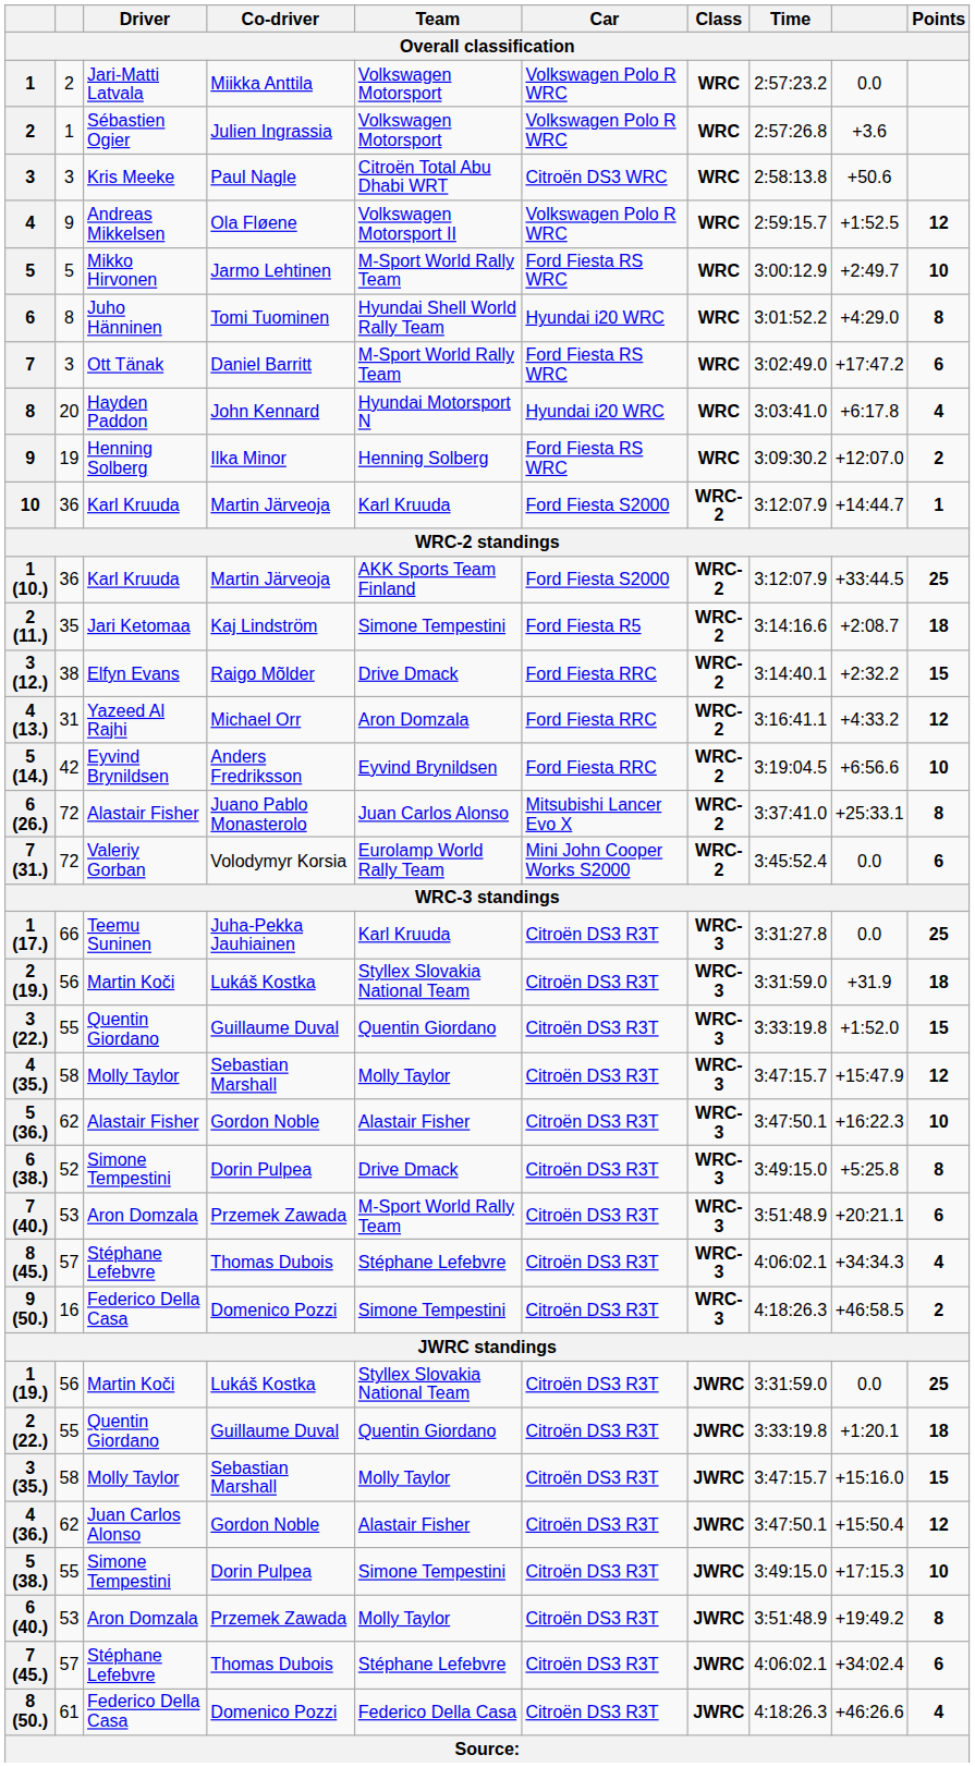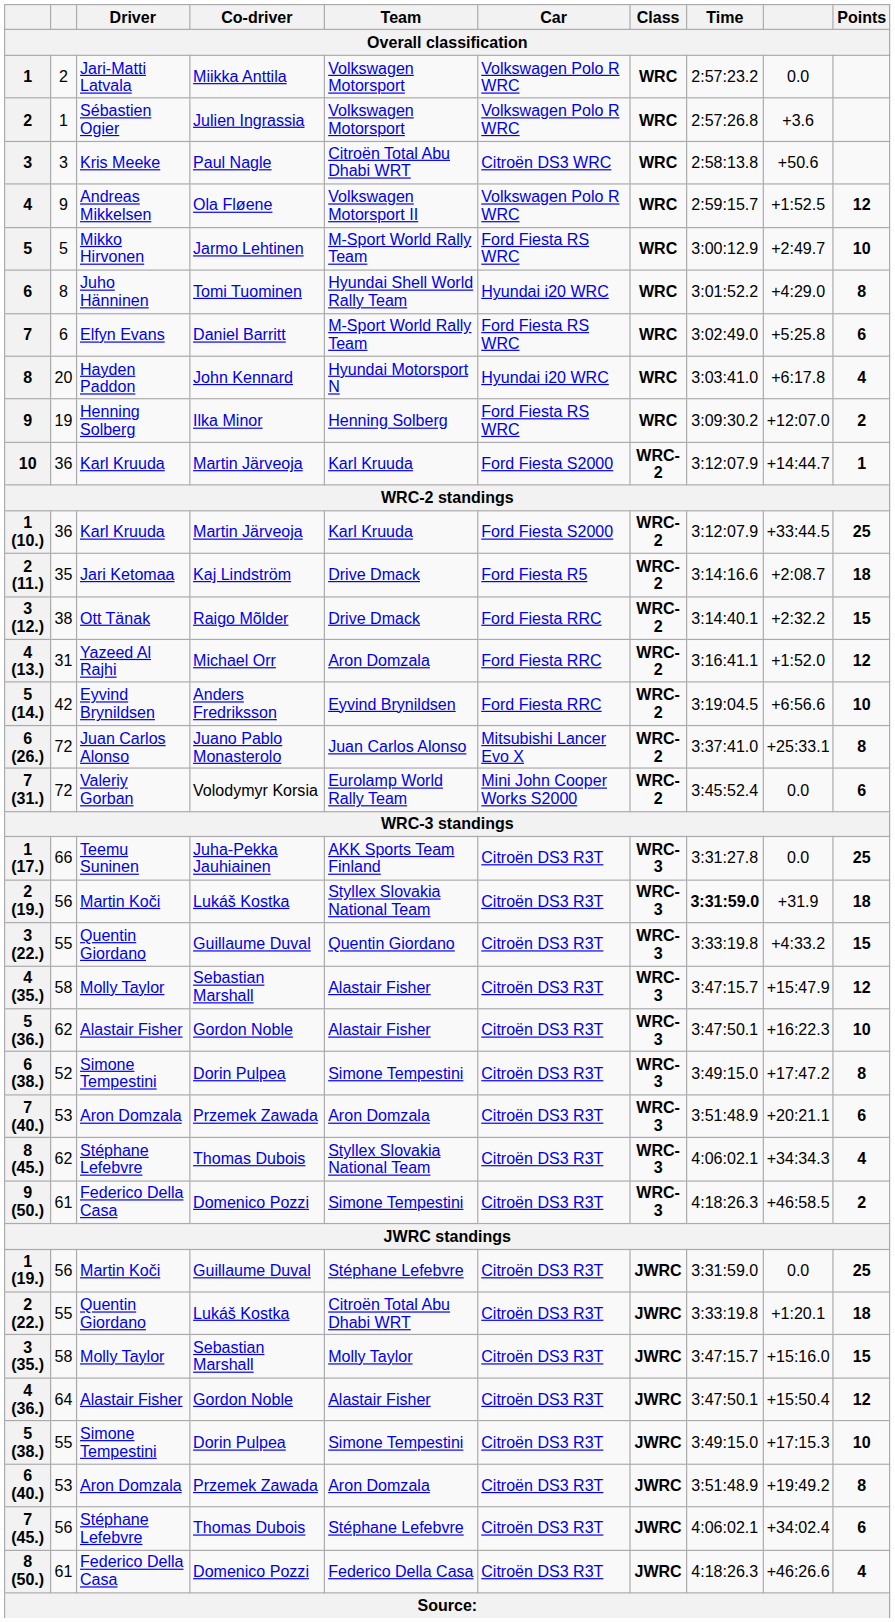7 | column 2: 3 -> 6
7 | Driver: Ott Tänak -> Elfyn Evans
7 | column 9: +17:47.2 -> +5:25.8
1 (10.) | Team: AKK Sports Team Finland -> Karl Kruuda
2 (11.) | Team: Simone Tempestini -> Drive Dmack
3 (12.) | Driver: Elfyn Evans -> Ott Tänak
4 (13.) | column 9: +4:33.2 -> +1:52.0
6 (26.) | Driver: Alastair Fisher -> Juan Carlos Alonso
1 (17.) | Team: Karl Kruuda -> AKK Sports Team Finland
2 (19.) | Time: normal -> bold
3 (22.) | column 9: +1:52.0 -> +4:33.2
4 (35.) | Team: Molly Taylor -> Alastair Fisher
6 (38.) | Team: Drive Dmack -> Simone Tempestini
6 (38.) | column 9: +5:25.8 -> +17:47.2
7 (40.) | Team: M-Sport World Rally Team -> Aron Domzala
8 (45.) | column 2: 57 -> 62
8 (45.) | Team: Stéphane Lefebvre -> Styllex Slovakia National Team
9 (50.) | column 2: 16 -> 61
1 (19.) | Co-driver: Lukáš Kostka -> Guillaume Duval
1 (19.) | Team: Styllex Slovakia National Team -> Stéphane Lefebvre
2 (22.) | Co-driver: Guillaume Duval -> Lukáš Kostka
2 (22.) | Team: Quentin Giordano -> Citroën Total Abu Dhabi WRT
4 (36.) | column 2: 62 -> 64
4 (36.) | Driver: Juan Carlos Alonso -> Alastair Fisher
6 (40.) | Team: Molly Taylor -> Aron Domzala
7 (45.) | column 2: 57 -> 56
